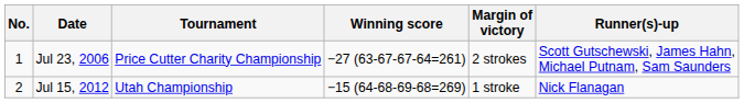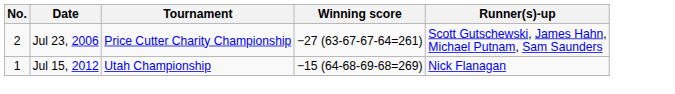- column: Margin of victory | 2 strokes | 1 stroke
Jul 23, 2006 | No.: 1 -> 2
Jul 15, 2012 | No.: 2 -> 1
